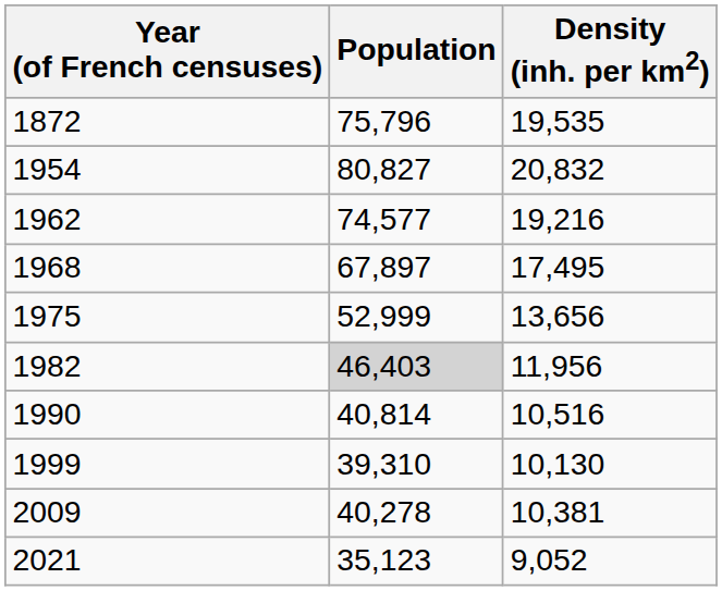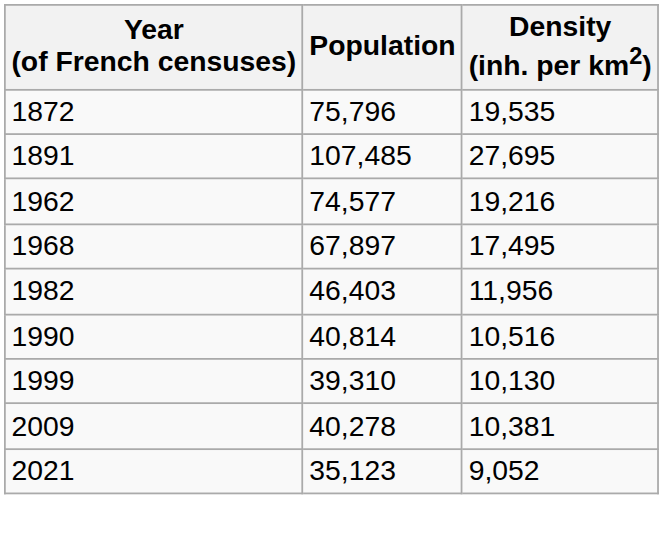+ row: 1891 | 107,485 | 27,695
- row: 1954 | 80,827 | 20,832
- row: 1975 | 52,999 | 13,656
1982 | Population: lightgrey background -> no background
